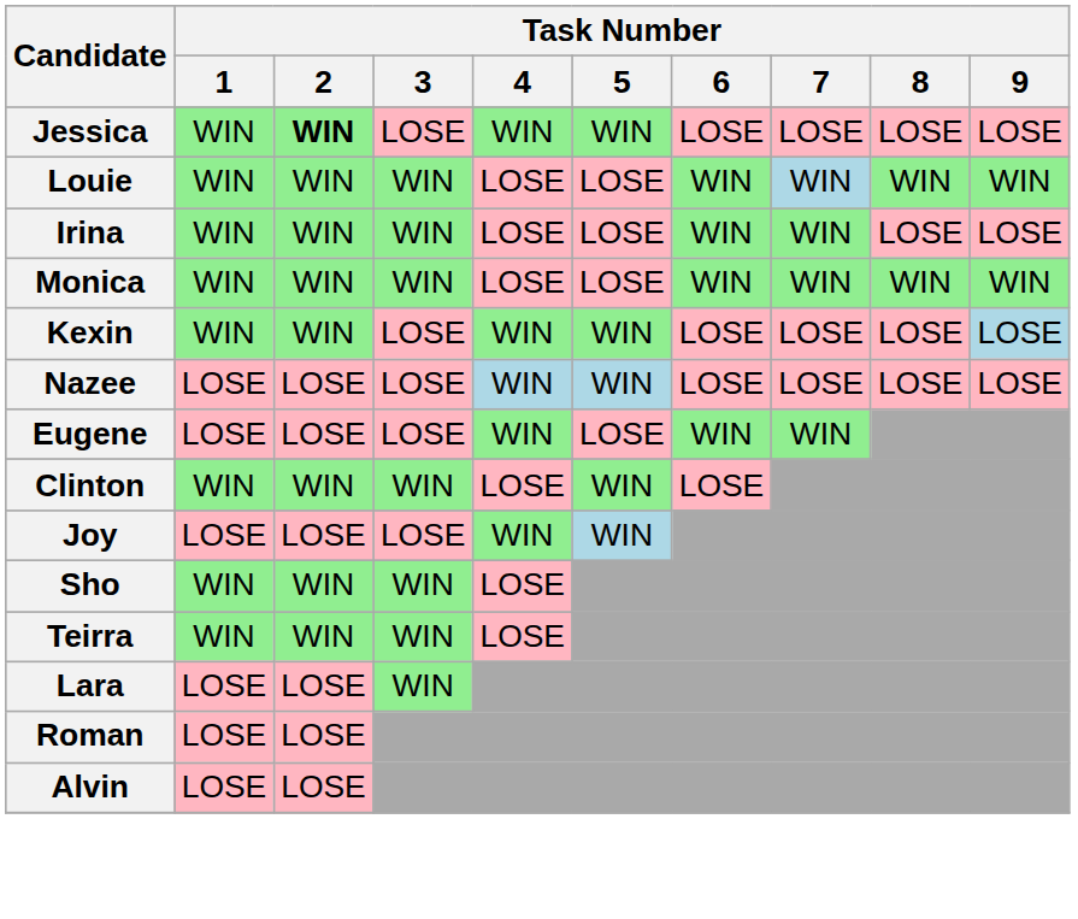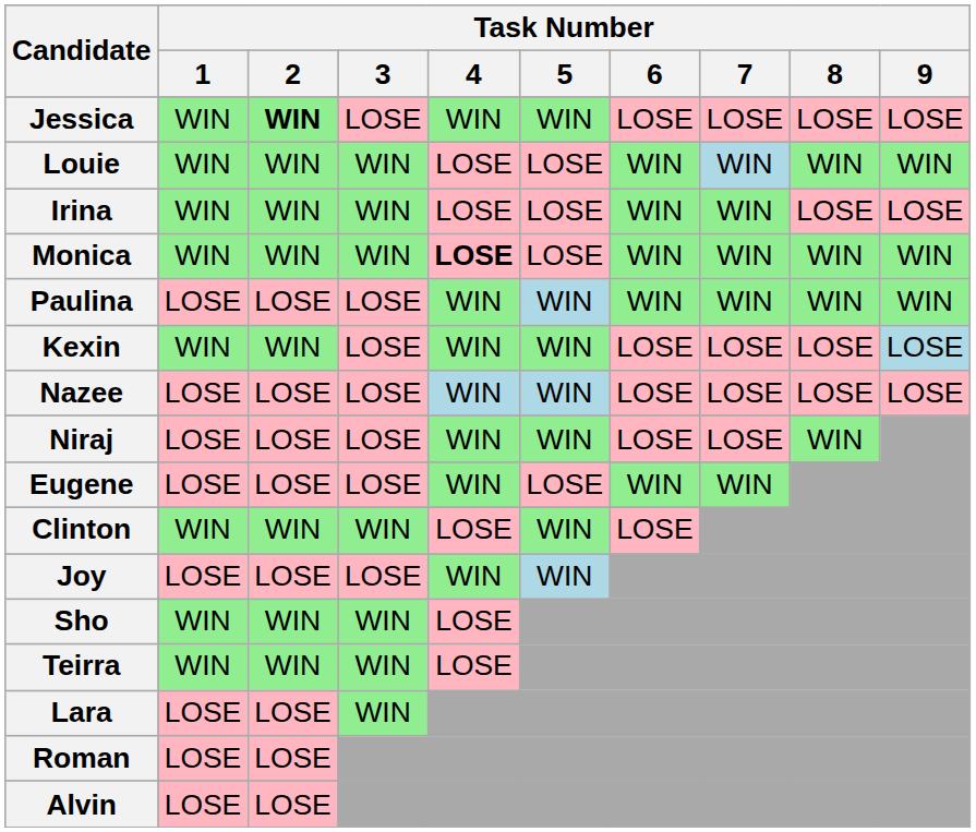Monica | Task Number / 4: normal -> bold
+ row: Paulina | LOSE | LOSE | LOSE | WIN | WIN | WIN | WIN | WIN | WIN
+ row: Niraj | LOSE | LOSE | LOSE | WIN | WIN | LOSE | LOSE | WIN
